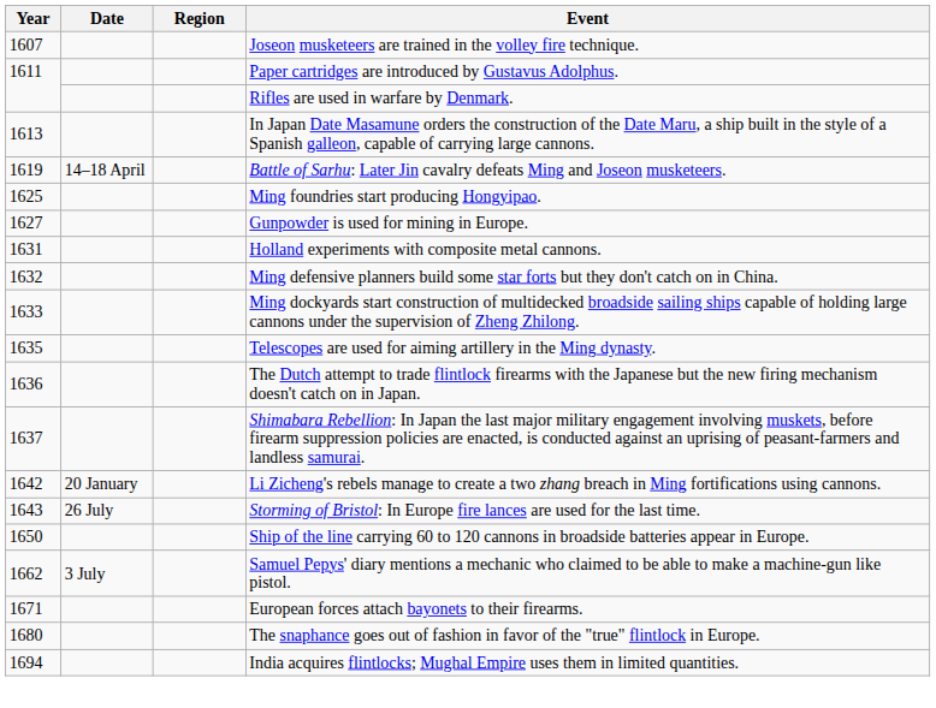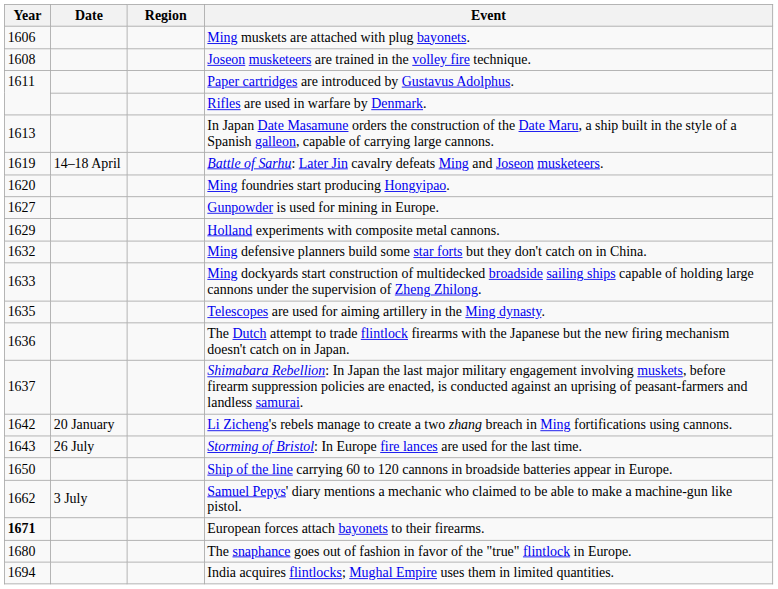+ row: 1606 | Ming muskets are attached with plug bayonets.
Joseon musketeers are trained in the volley fire technique. | Year: 1607 -> 1608
Ming foundries start producing Hongyipao. | Year: 1625 -> 1620
Holland experiments with composite metal cannons. | Year: 1631 -> 1629
European forces attach bayonets to their firearms. | Year: normal -> bold
